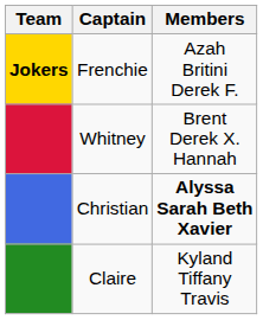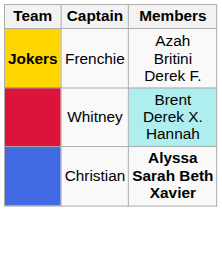Whitney | Members: no background -> paleturquoise background
- row: Claire | Kyland Tiffany Travis
